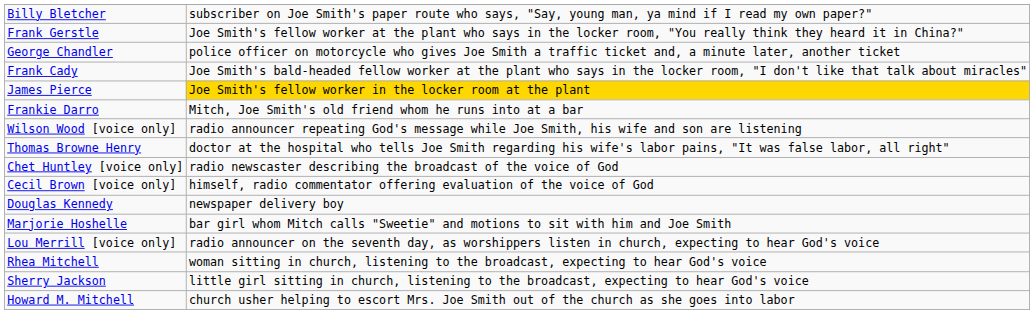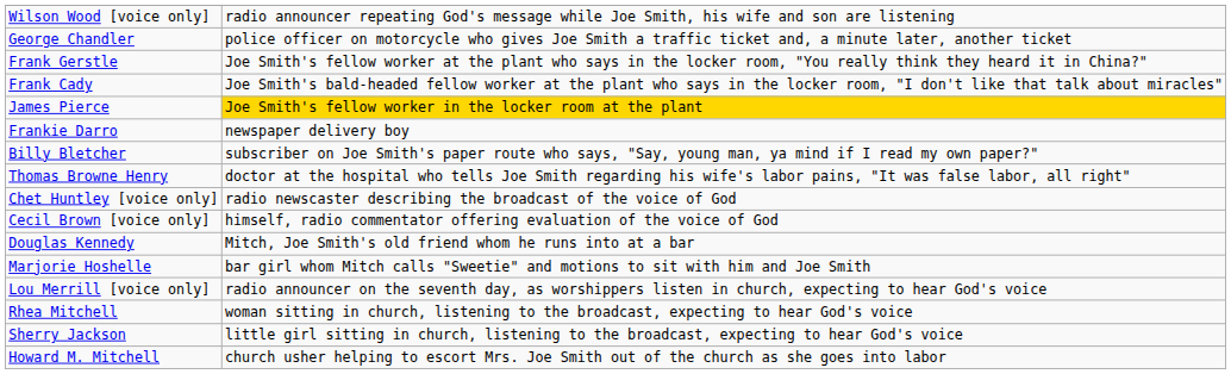rows swapped: Billy Bletcher <-> Wilson Wood [voice only]
rows swapped: George Chandler <-> Frank Gerstle
Frankie Darro | column 2: Mitch, Joe Smith's old friend whom he runs into at a bar -> newspaper delivery boy
Douglas Kennedy | column 2: newspaper delivery boy -> Mitch, Joe Smith's old friend whom he runs into at a bar
